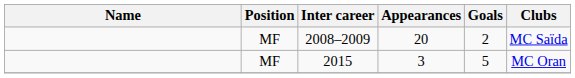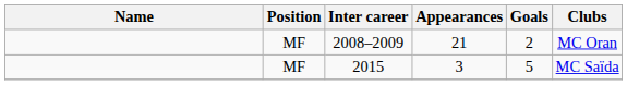2008–2009 | Appearances: 20 -> 21
2008–2009 | Clubs: MC Saïda -> MC Oran
2015 | Clubs: MC Oran -> MC Saïda
